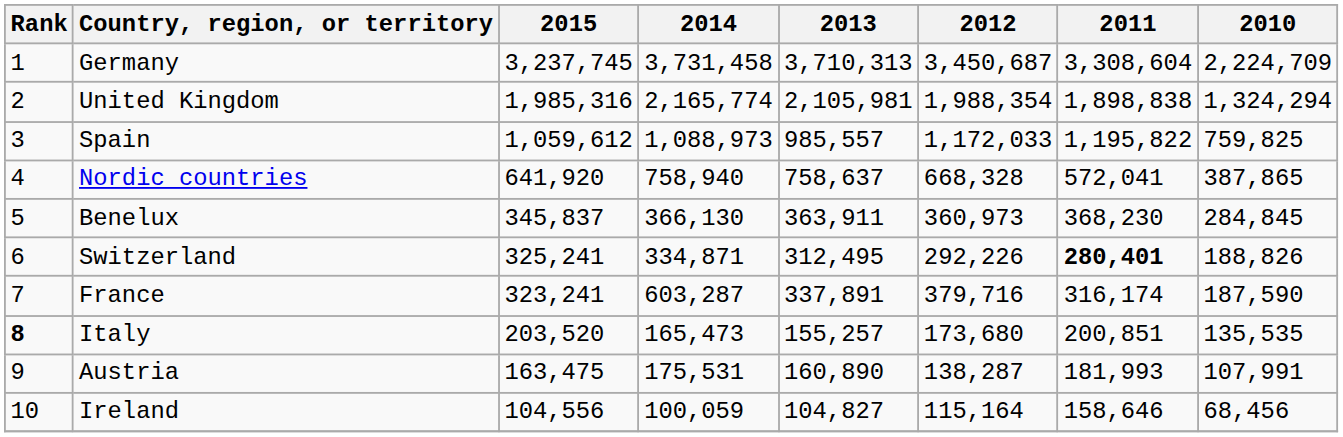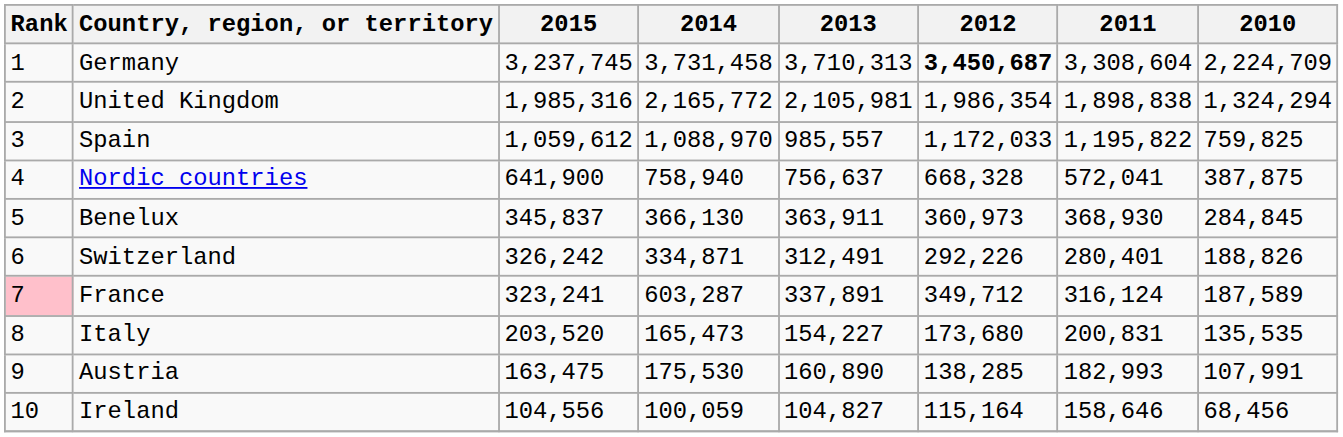Germany | 2012: normal -> bold
United Kingdom | 2014: 2,165,774 -> 2,165,772
United Kingdom | 2012: 1,988,354 -> 1,986,354
Spain | 2014: 1,088,973 -> 1,088,970
Nordic countries | 2015: 641,920 -> 641,900
Nordic countries | 2013: 758,637 -> 756,637
Nordic countries | 2010: 387,865 -> 387,875
Benelux | 2011: 368,230 -> 368,930
Switzerland | 2015: 325,241 -> 326,242
Switzerland | 2013: 312,495 -> 312,491
Switzerland | 2011: bold -> normal
France | Rank: no background -> pink background
France | 2012: 379,716 -> 349,712
France | 2011: 316,174 -> 316,124
France | 2010: 187,590 -> 187,589
Italy | Rank: bold -> normal
Italy | 2013: 155,257 -> 154,227
Italy | 2011: 200,851 -> 200,831
Austria | 2014: 175,531 -> 175,530
Austria | 2012: 138,287 -> 138,285
Austria | 2011: 181,993 -> 182,993
